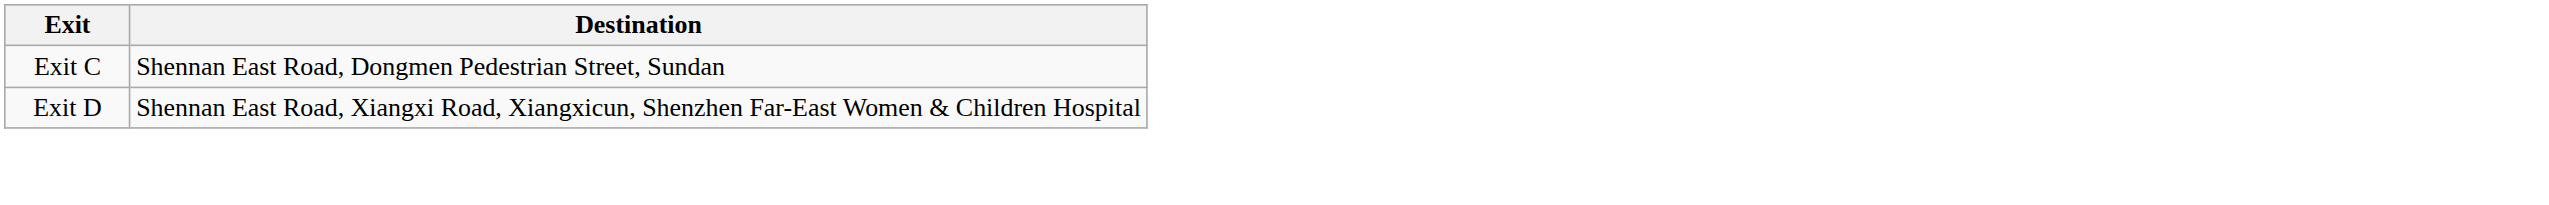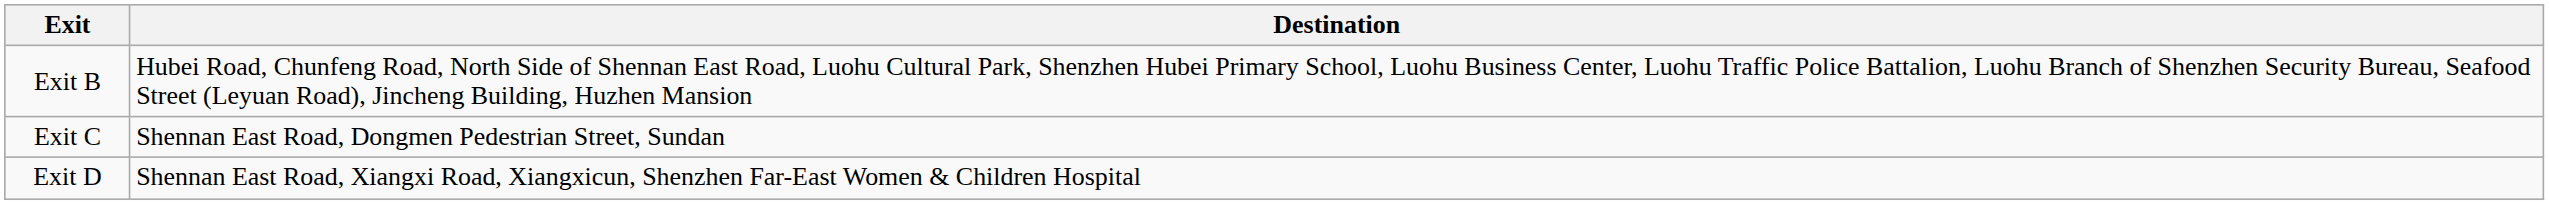+ row: Exit B | Hubei Road, Chunfeng Road, North Side of Shennan East Road, Luohu Cultural Park, Shenzhen Hubei Primary School, Luohu Business Center, Luohu Traffic Police Battalion, Luohu Branch of Shenzhen Security Bureau, Seafood Street (Leyuan Road), Jincheng Building, Huzhen Mansion
